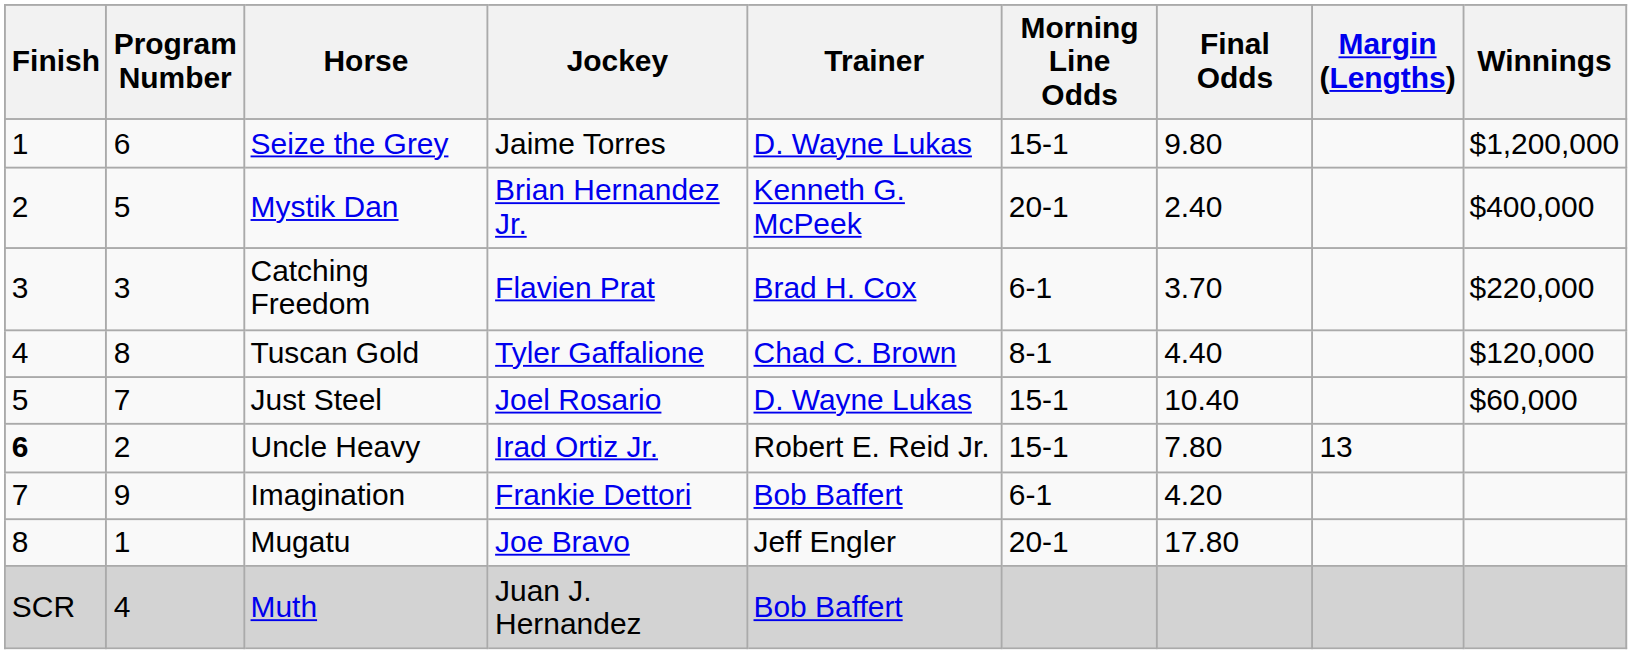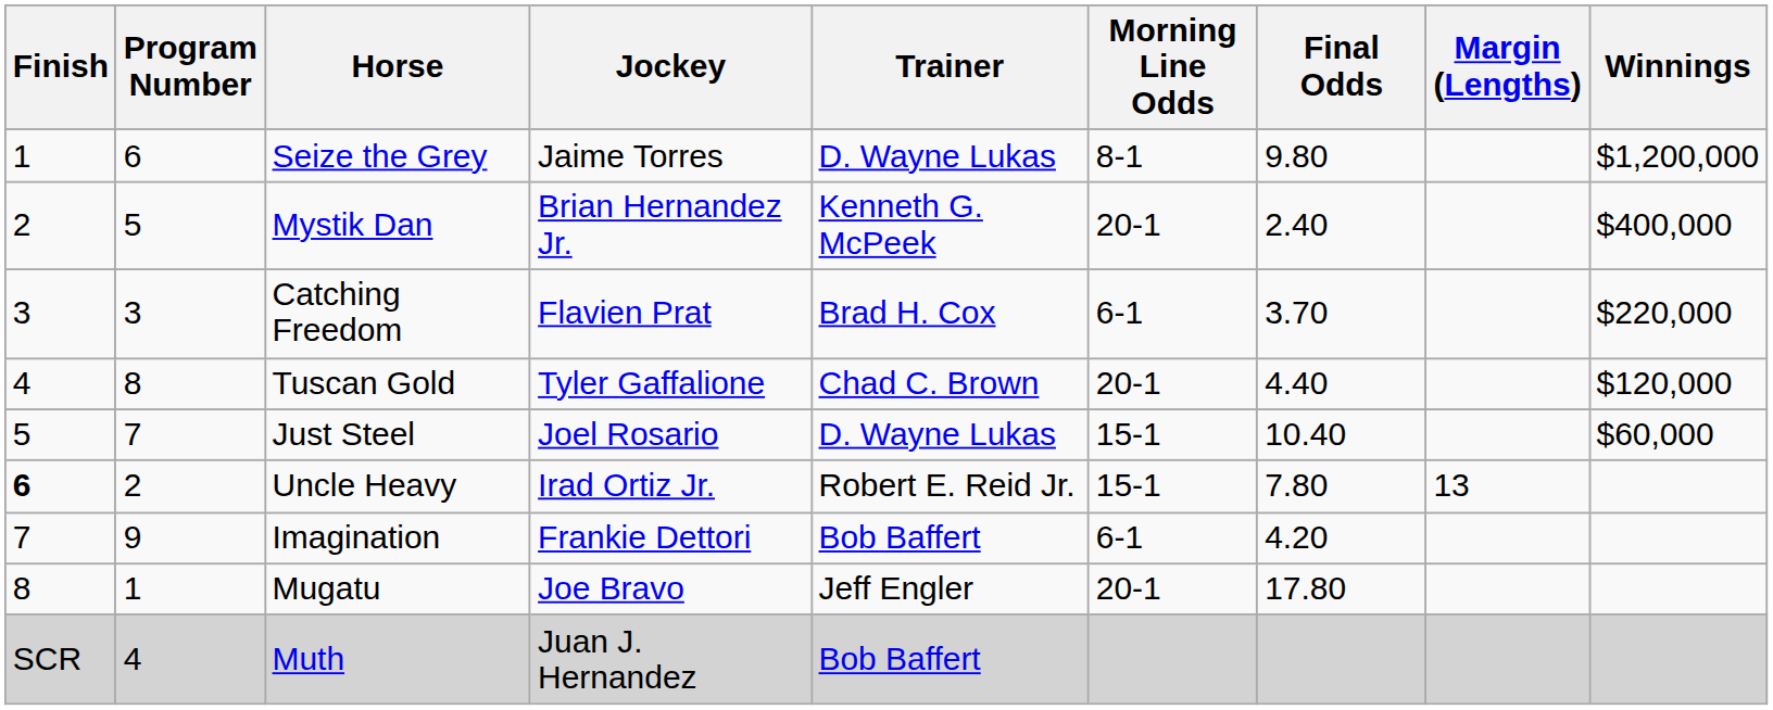Seize the Grey | Morning Line Odds: 15-1 -> 8-1
Tuscan Gold | Morning Line Odds: 8-1 -> 20-1
